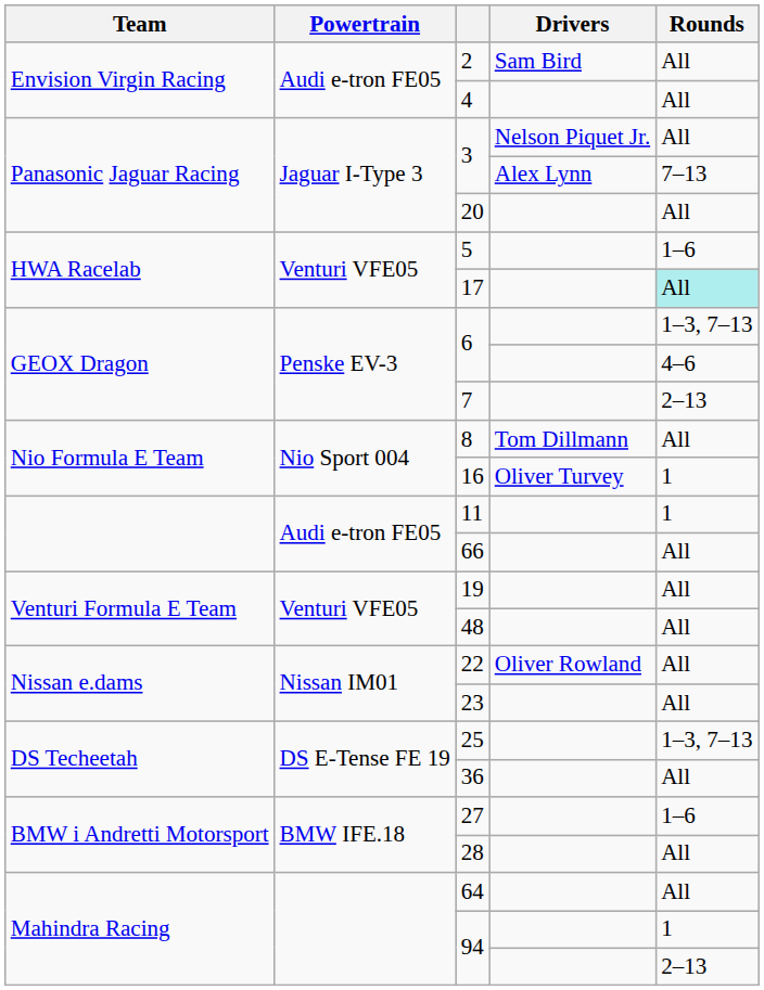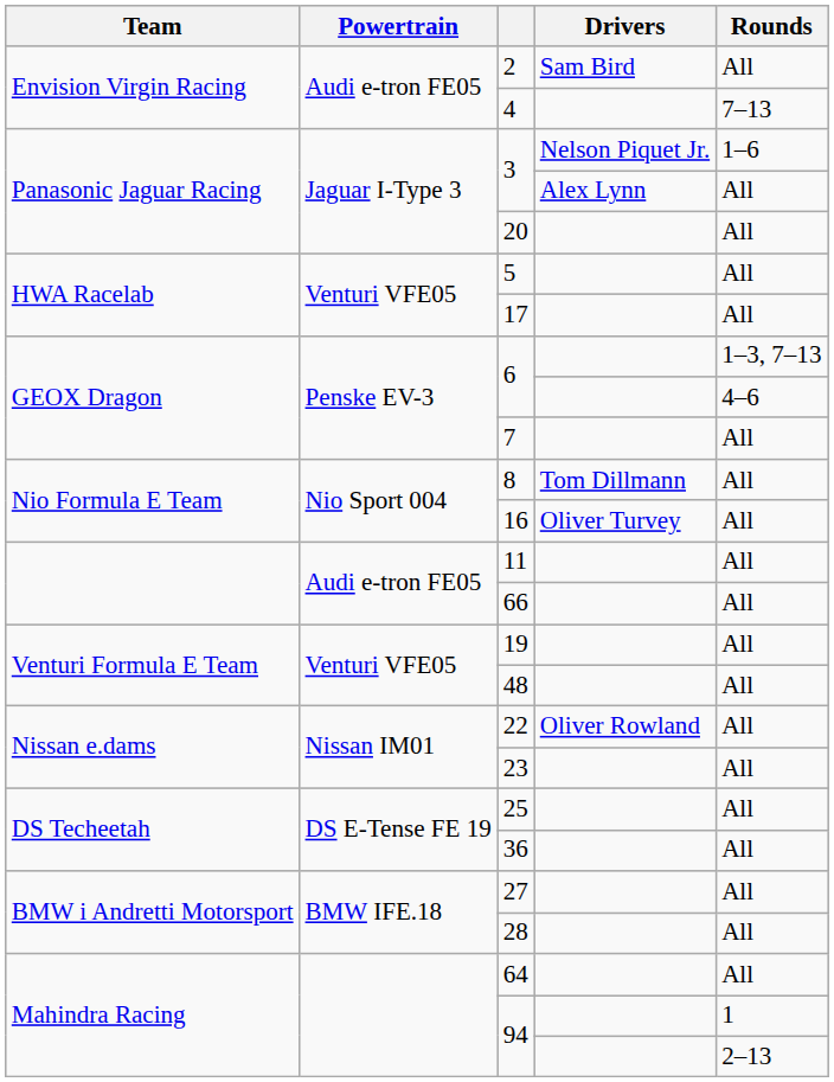4 | Rounds: All -> 7–13
3 / Nelson Piquet Jr. | Rounds: All -> 1–6
3 / Alex Lynn | Rounds: 7–13 -> All
5 | Rounds: 1–6 -> All
17 | Rounds: paleturquoise background -> no background
7 | Rounds: 2–13 -> All
16 | Rounds: 1 -> All
11 | Rounds: 1 -> All
25 | Rounds: 1–3, 7–13 -> All
27 | Rounds: 1–6 -> All
